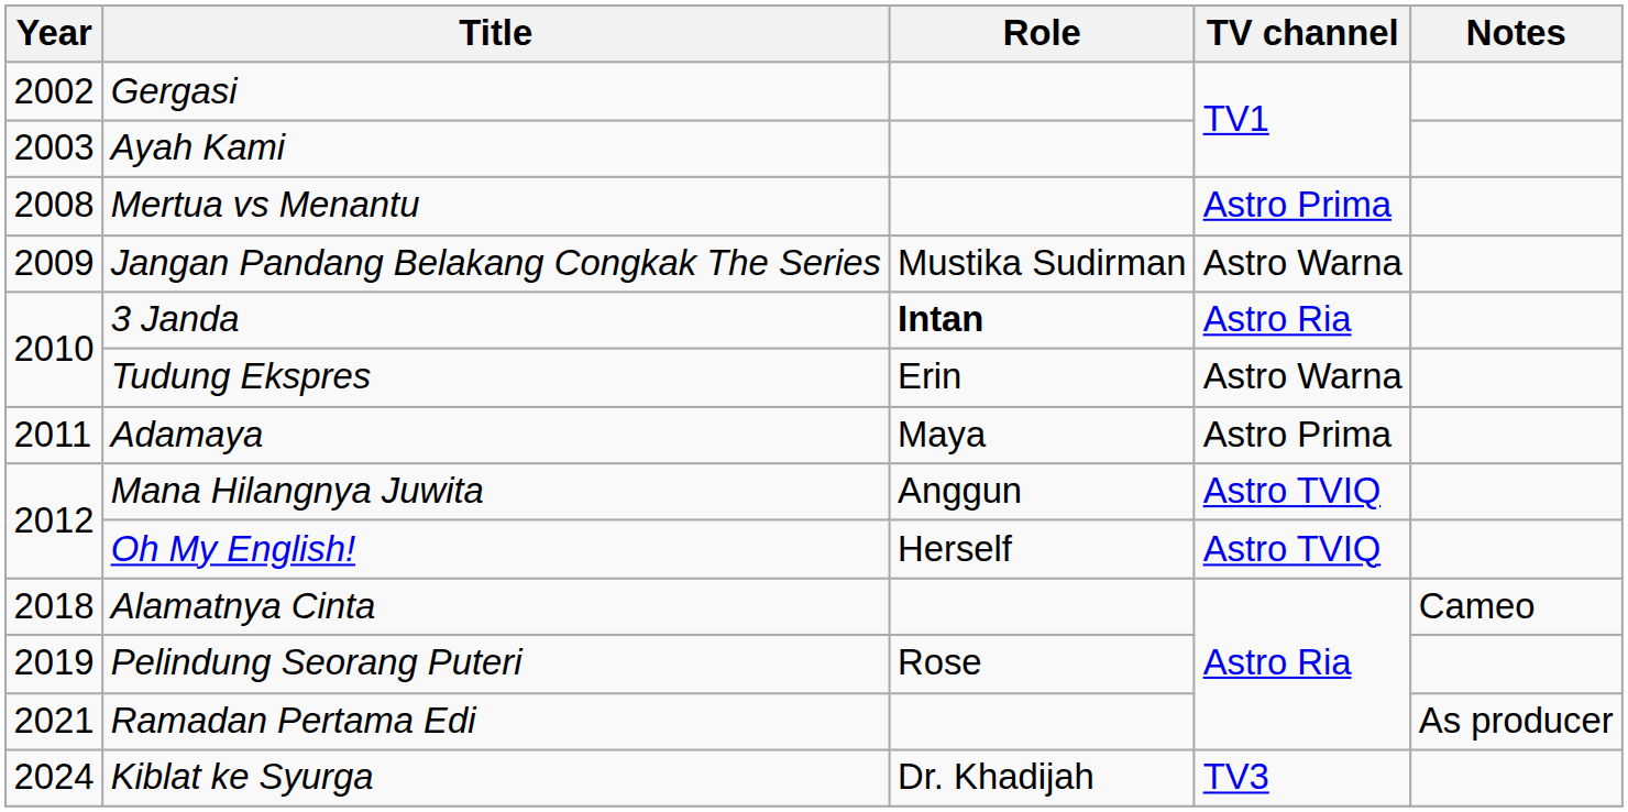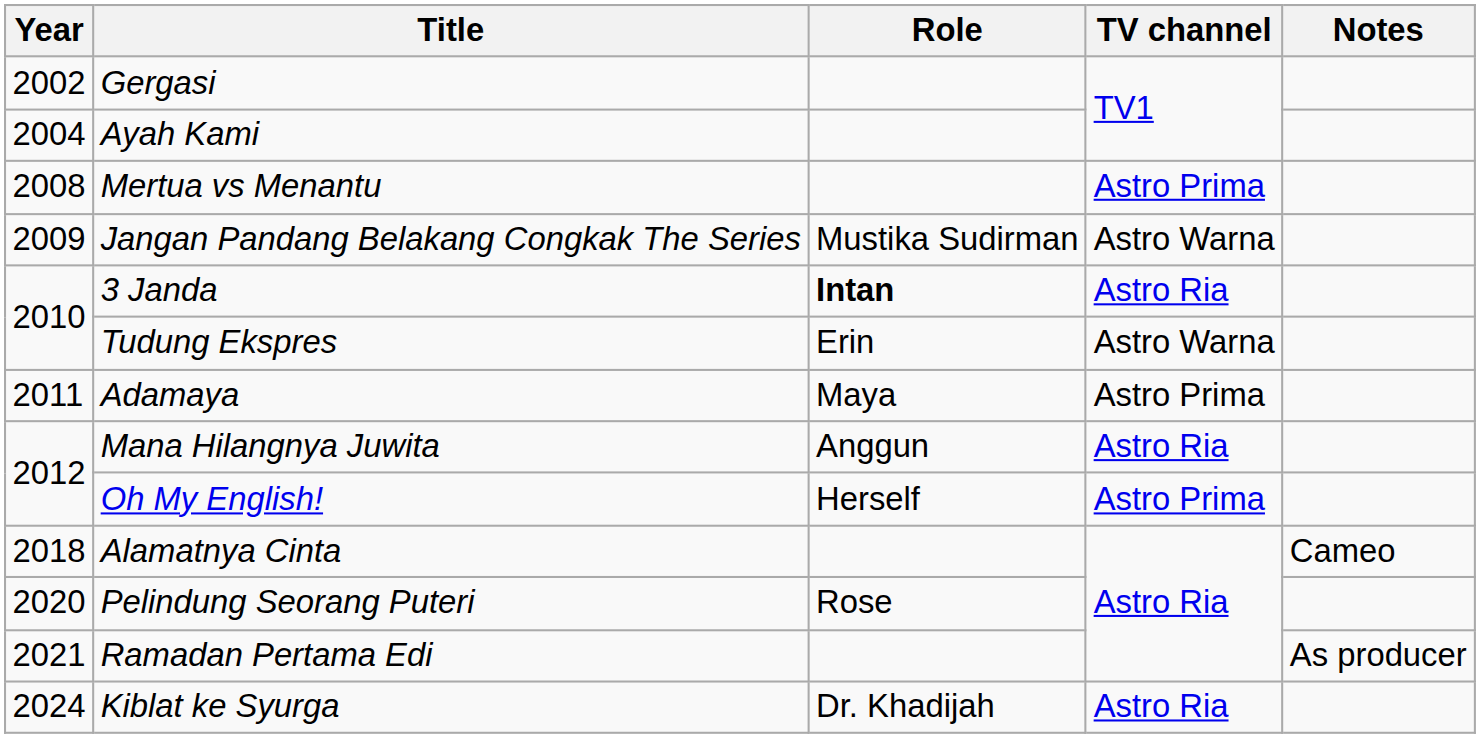Ayah Kami | Year: 2003 -> 2004
Mana Hilangnya Juwita | TV channel: Astro TVIQ -> Astro Ria
Oh My English! | TV channel: Astro TVIQ -> Astro Prima
Pelindung Seorang Puteri | Year: 2019 -> 2020
Kiblat ke Syurga | TV channel: TV3 -> Astro Ria
